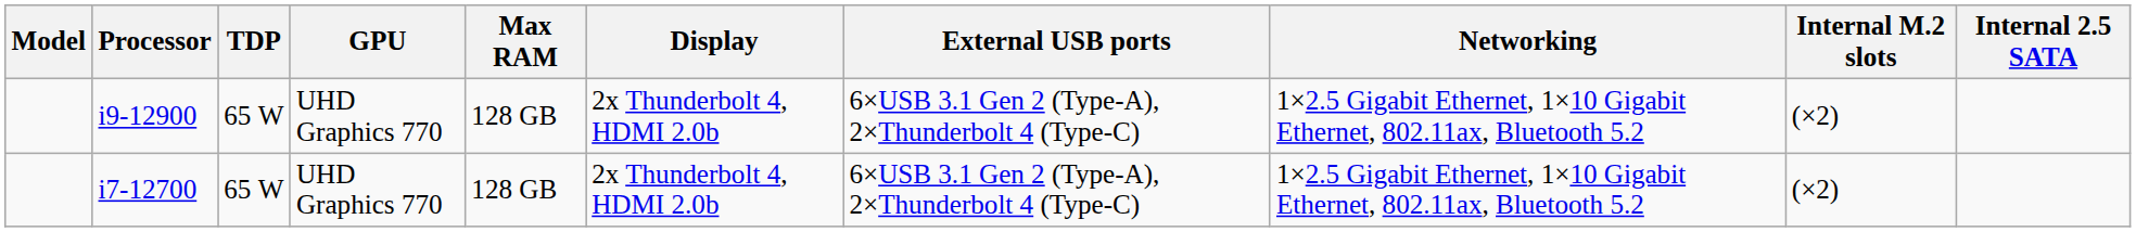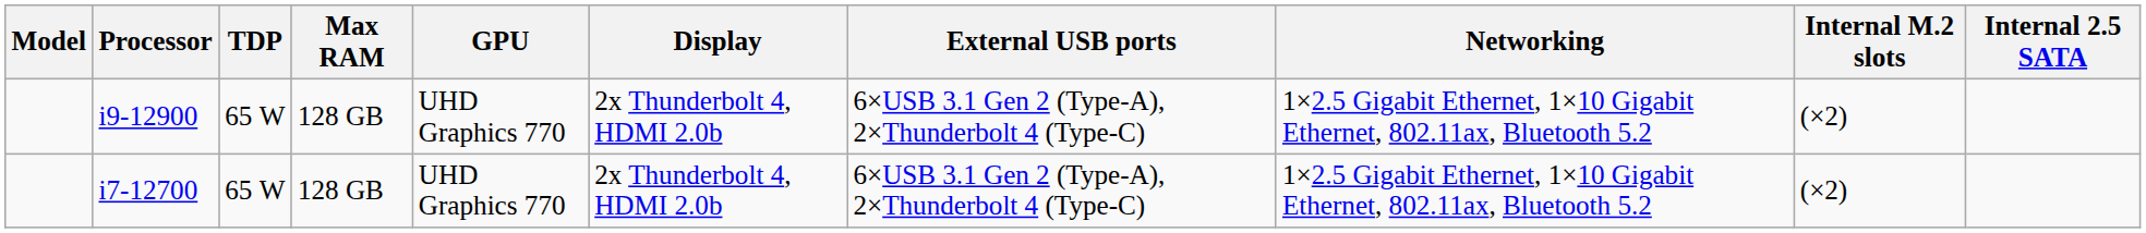columns swapped: GPU <-> Max RAM
